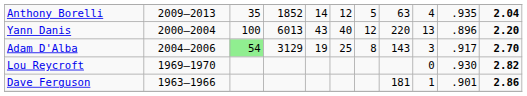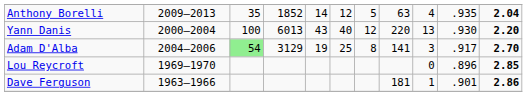Yann Danis | column 10: .896 -> .930
Adam D'Alba | column 8: 143 -> 141
Lou Reycroft | column 10: .930 -> .896
Lou Reycroft | column 11: 2.82 -> 2.85
